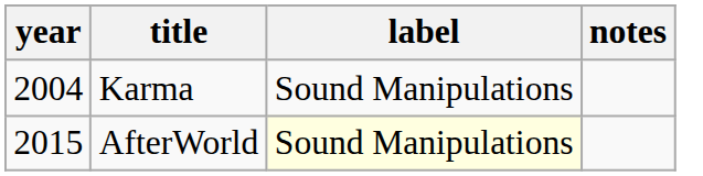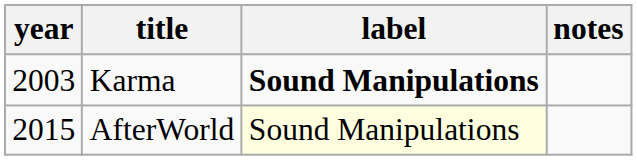Karma | year: 2004 -> 2003
Karma | label: normal -> bold
